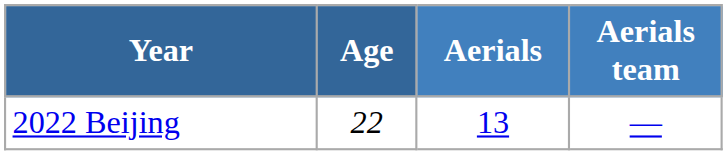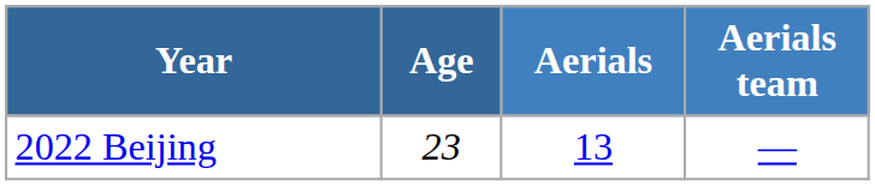2022 Beijing | Age: 22 -> 23
